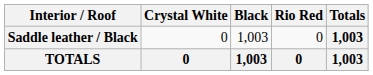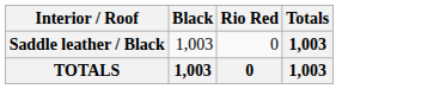- column: Crystal White | 0 | 0
